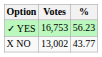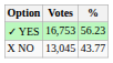X NO | Votes: 13,002 -> 13,045
